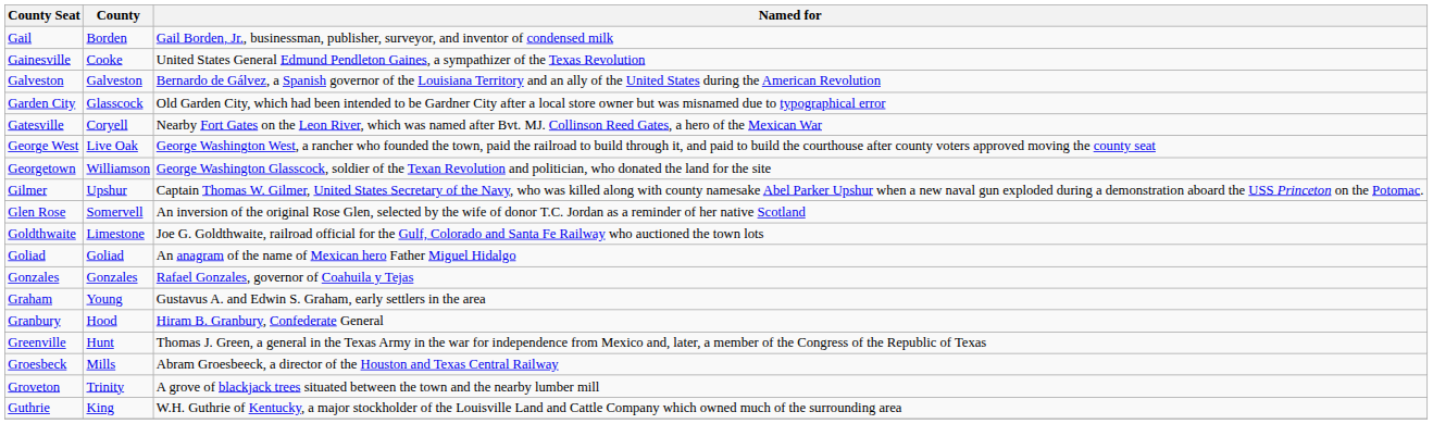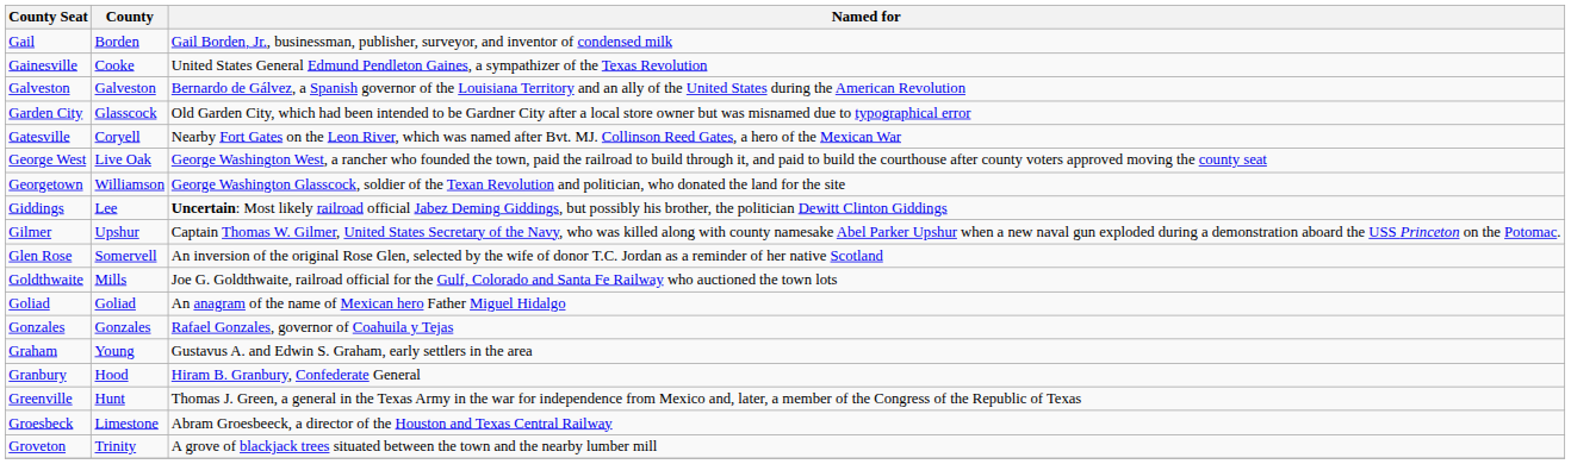+ row: Giddings | Lee | Uncertain: Most likely railroad official Jabez Deming Giddings, but possibly his brother, the politician Dewitt Clinton Giddings
Goldthwaite | County: Limestone -> Mills
Groesbeck | County: Mills -> Limestone
- row: Guthrie | King | W.H. Guthrie of Kentucky, a major stockholder of the Louisville Land and Cattle Company which owned much of the surrounding area
